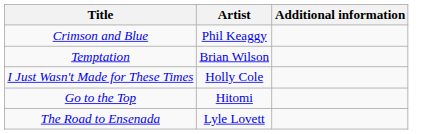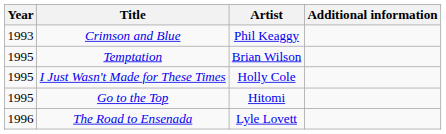+ column: Year | 1993 | 1995 | 1995 | 1995 | 1996
